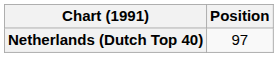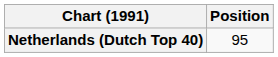Netherlands (Dutch Top 40) | Position: 97 -> 95
